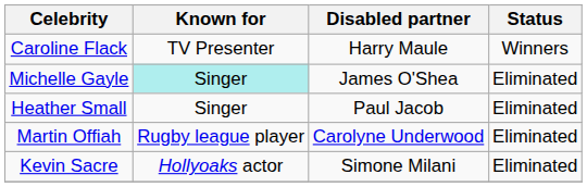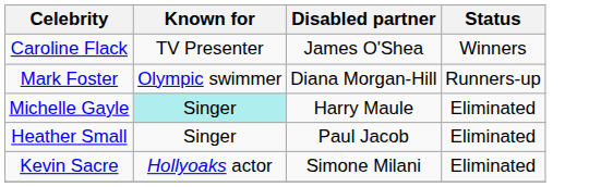Caroline Flack | Disabled partner: Harry Maule -> James O'Shea
+ row: Mark Foster | Olympic swimmer | Diana Morgan-Hill | Runners-up
Michelle Gayle | Disabled partner: James O'Shea -> Harry Maule
- row: Martin Offiah | Rugby league player | Carolyne Underwood | Eliminated
